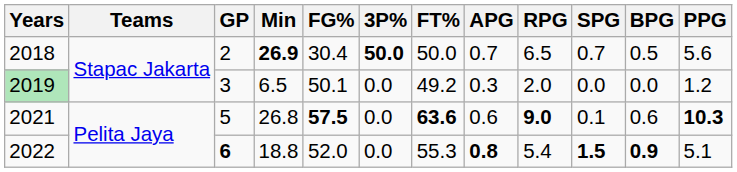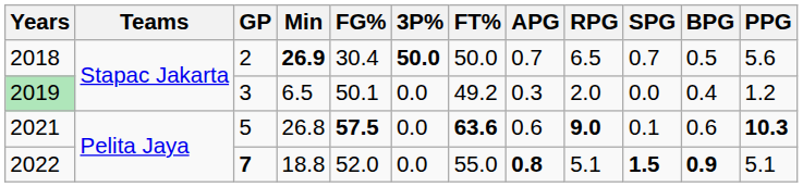2019 | BPG: 0.0 -> 0.4
2022 | GP: 6 -> 7
2022 | FT%: 55.3 -> 55.0
2022 | RPG: 5.4 -> 5.1
